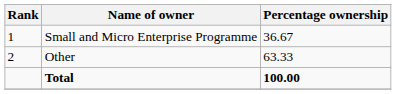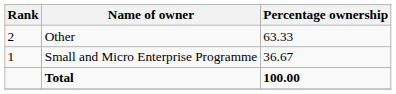rows swapped: Small and Micro Enterprise Programme <-> Other
